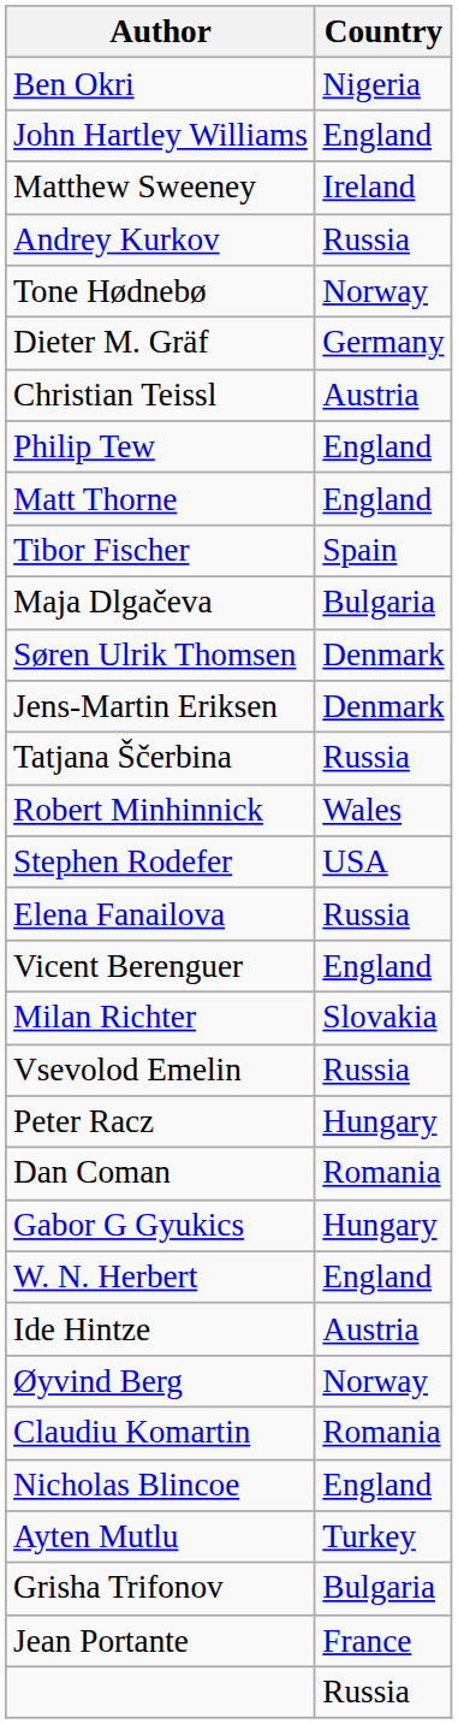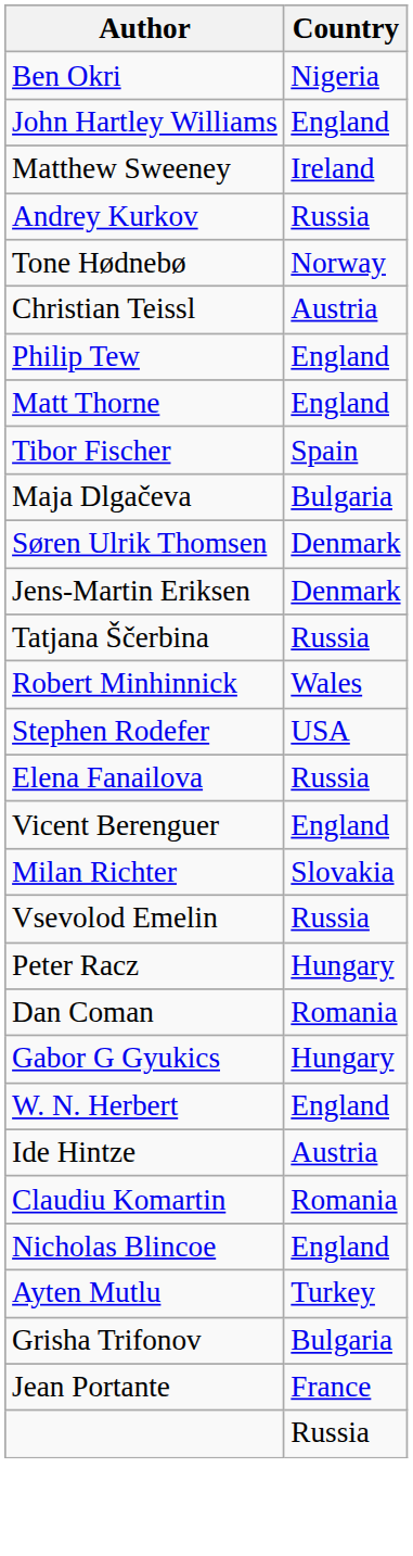- row: Dieter M. Gräf | Germany
- row: Øyvind Berg | Norway
